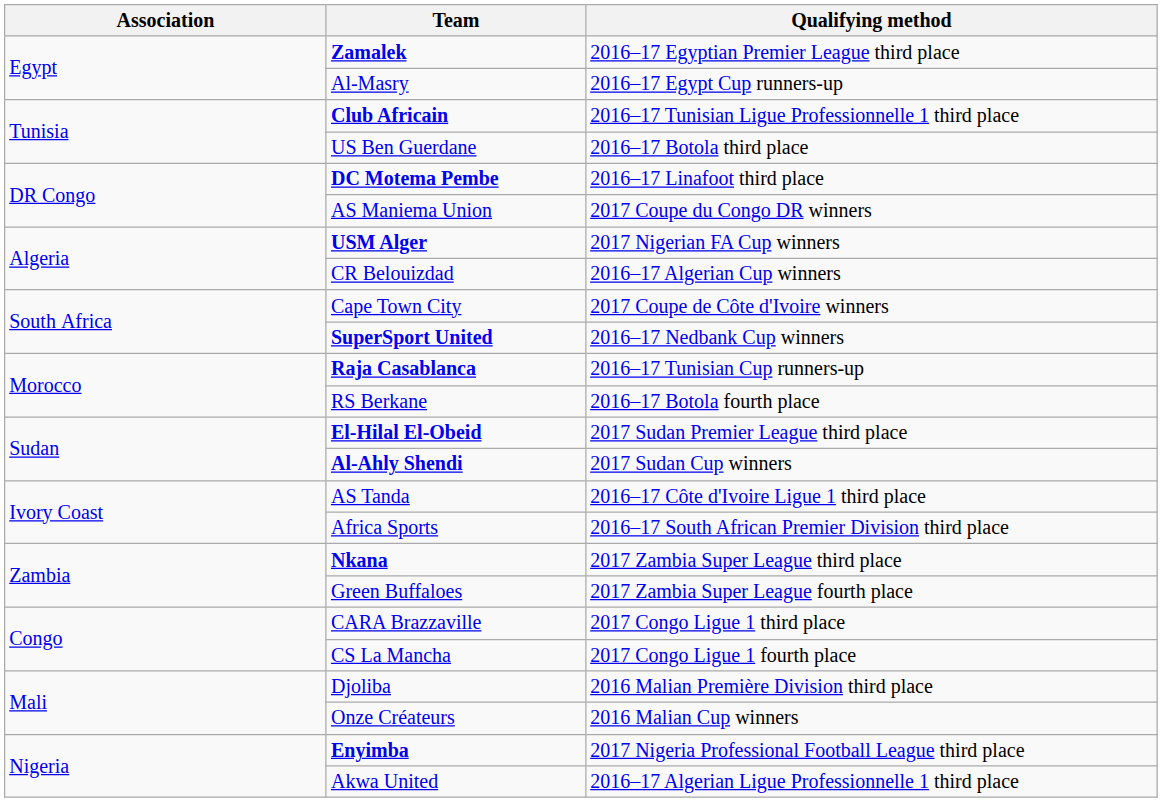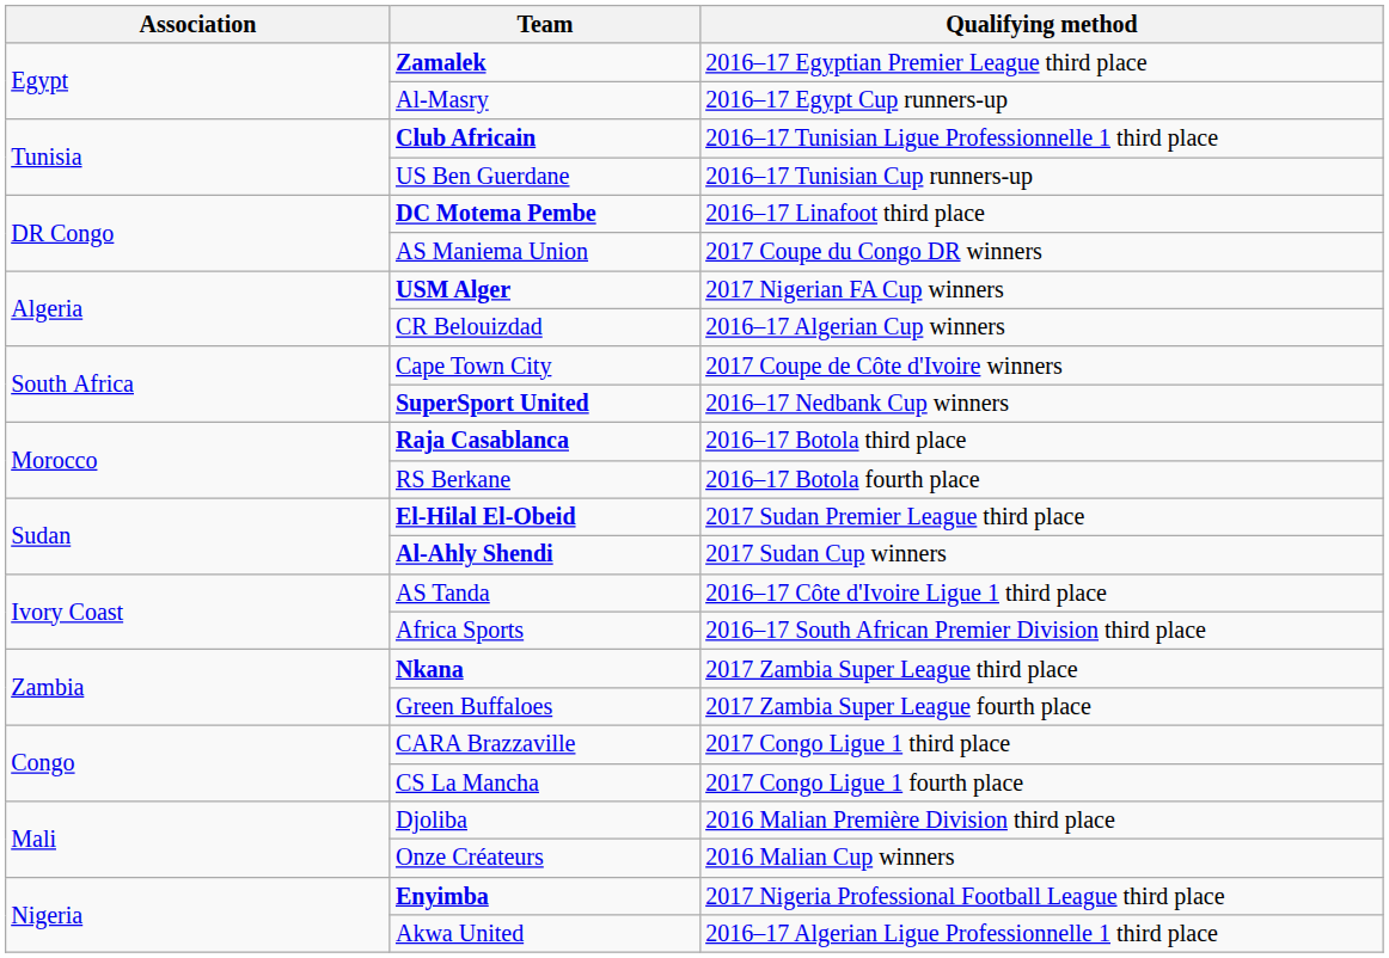US Ben Guerdane | Qualifying method: 2016–17 Botola third place -> 2016–17 Tunisian Cup runners-up
Raja Casablanca | Qualifying method: 2016–17 Tunisian Cup runners-up -> 2016–17 Botola third place
